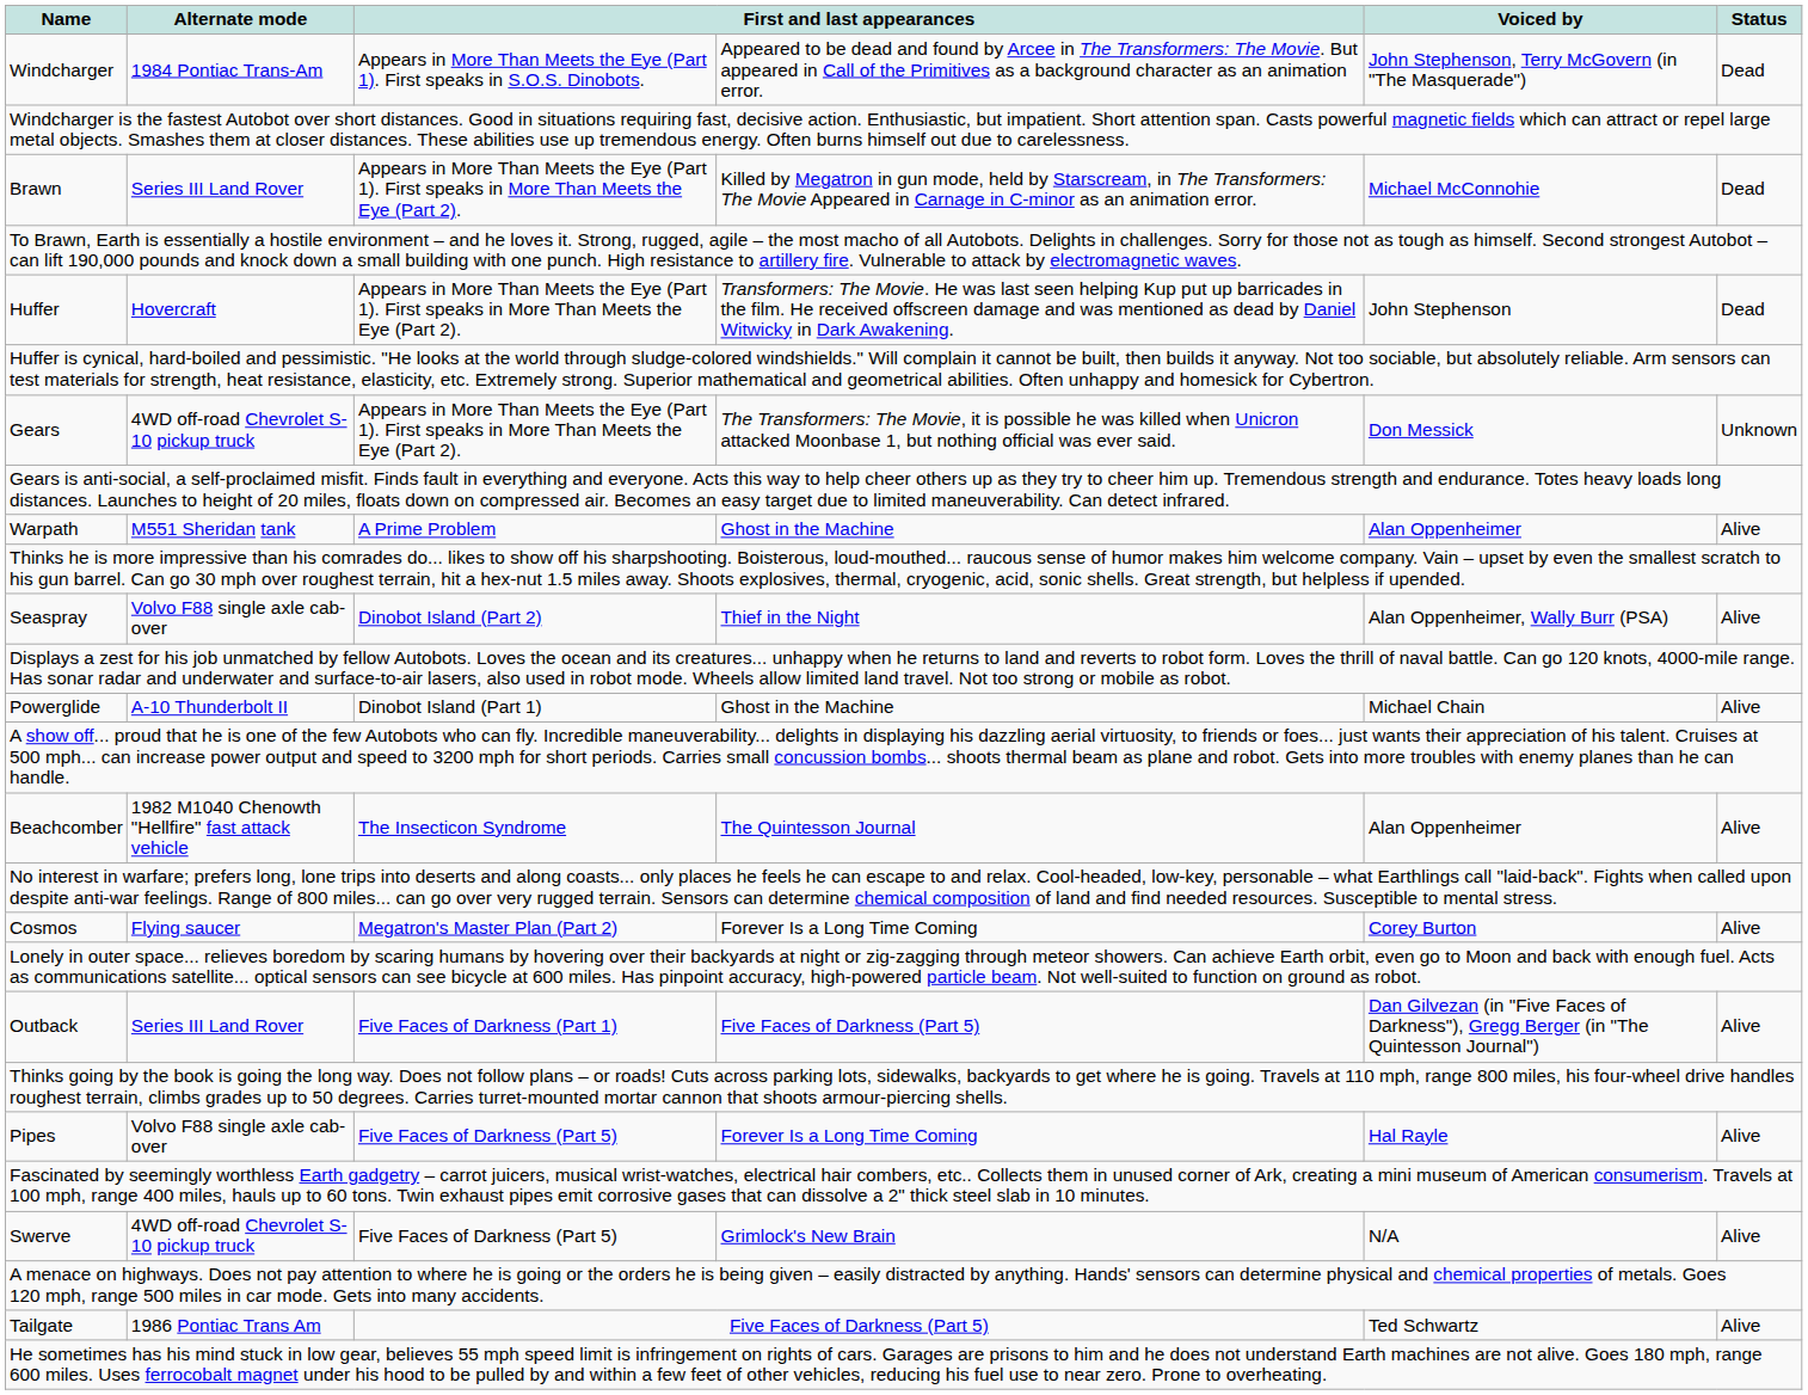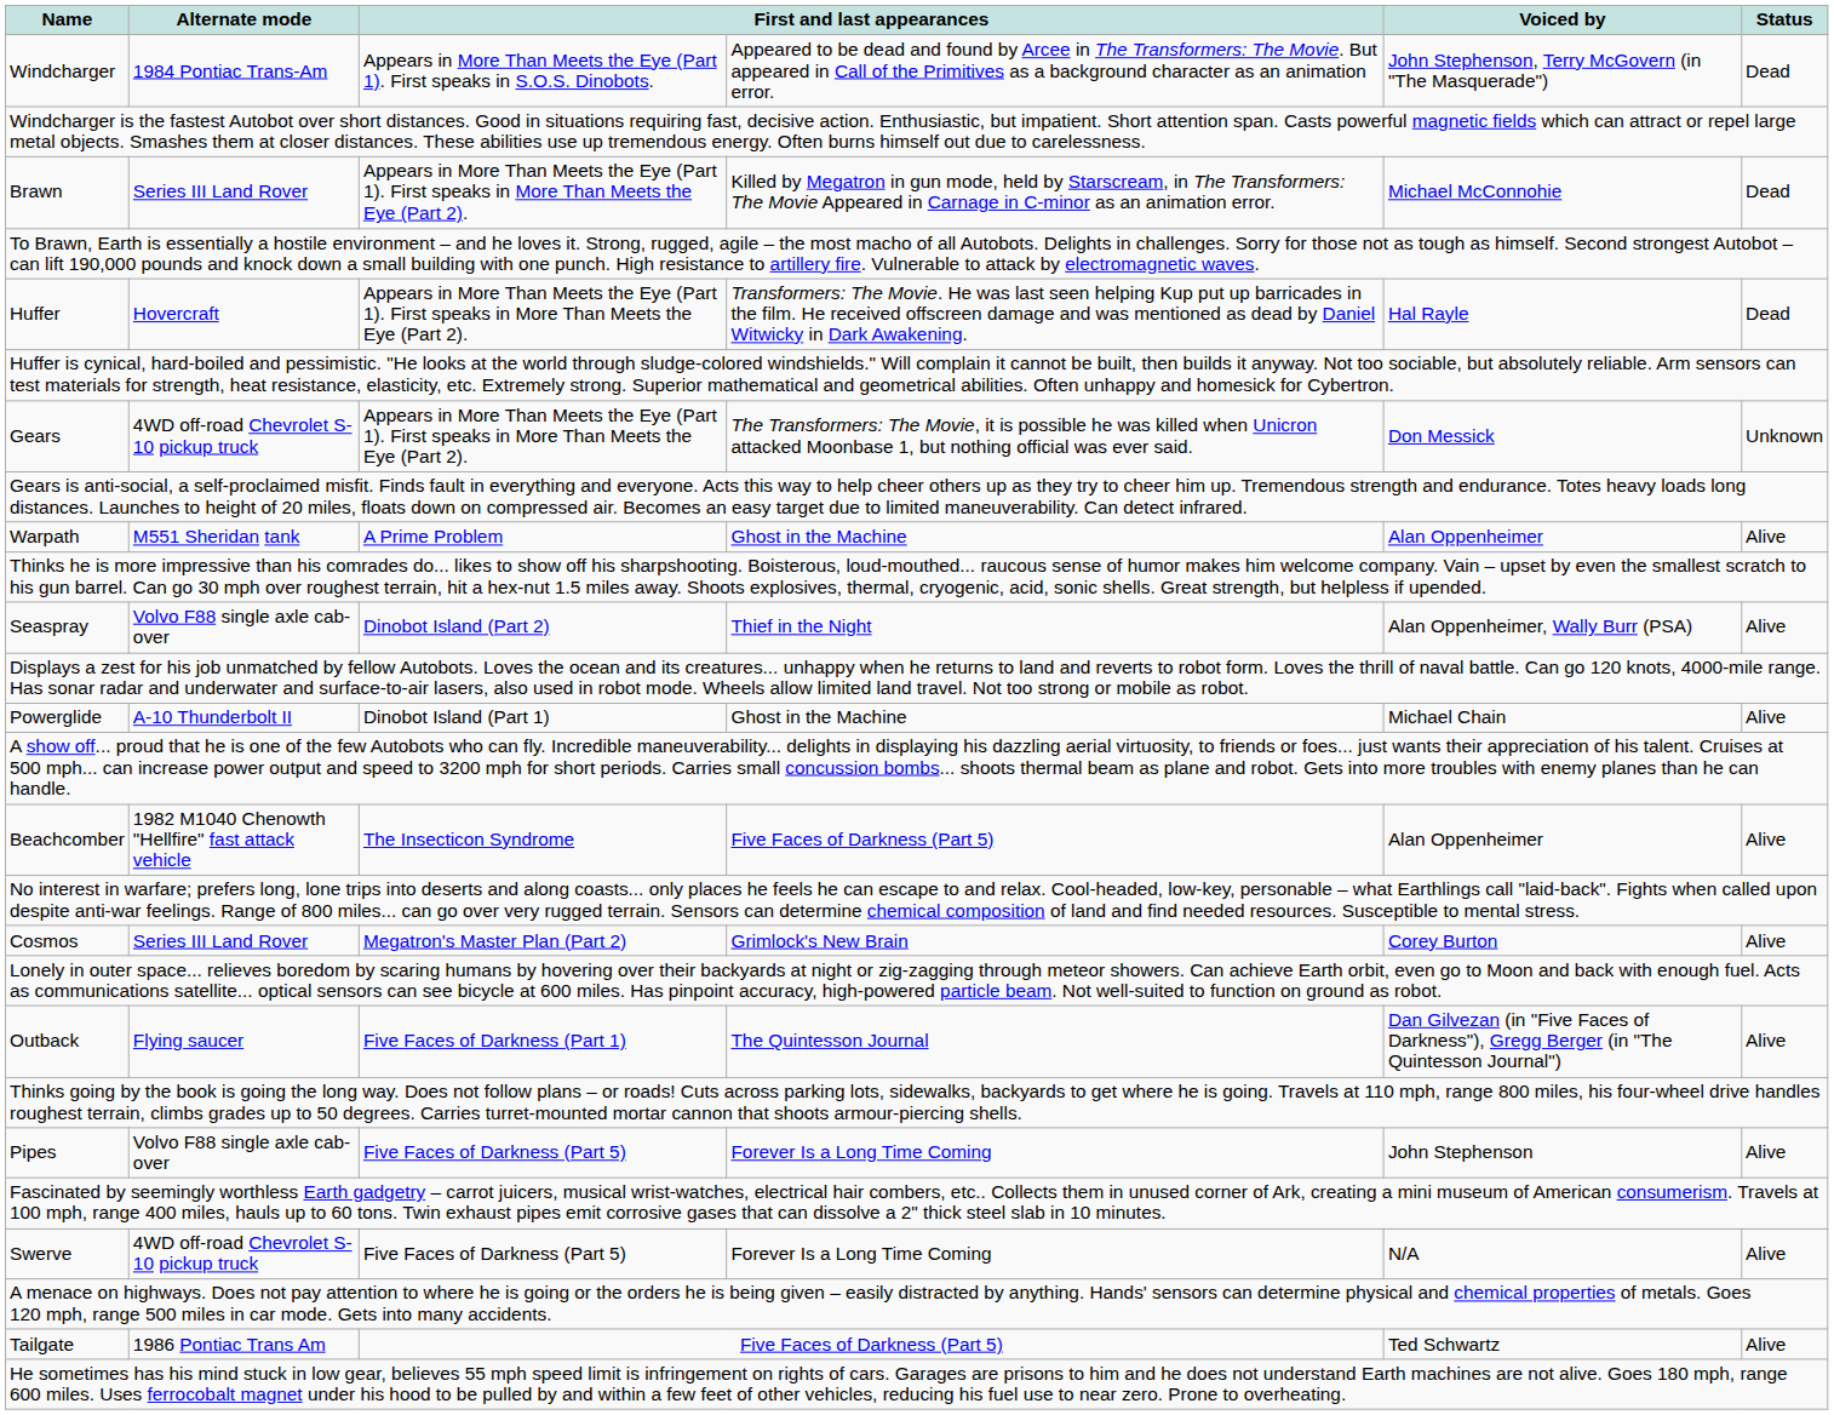Huffer | Voiced by: John Stephenson -> Hal Rayle
Beachcomber | column 4: The Quintesson Journal -> Five Faces of Darkness (Part 5)
Cosmos | Alternate mode: Flying saucer -> Series III Land Rover
Cosmos | column 4: Forever Is a Long Time Coming -> Grimlock's New Brain
Outback | Alternate mode: Series III Land Rover -> Flying saucer
Outback | column 4: Five Faces of Darkness (Part 5) -> The Quintesson Journal
Pipes | Voiced by: Hal Rayle -> John Stephenson
Swerve | column 4: Grimlock's New Brain -> Forever Is a Long Time Coming
